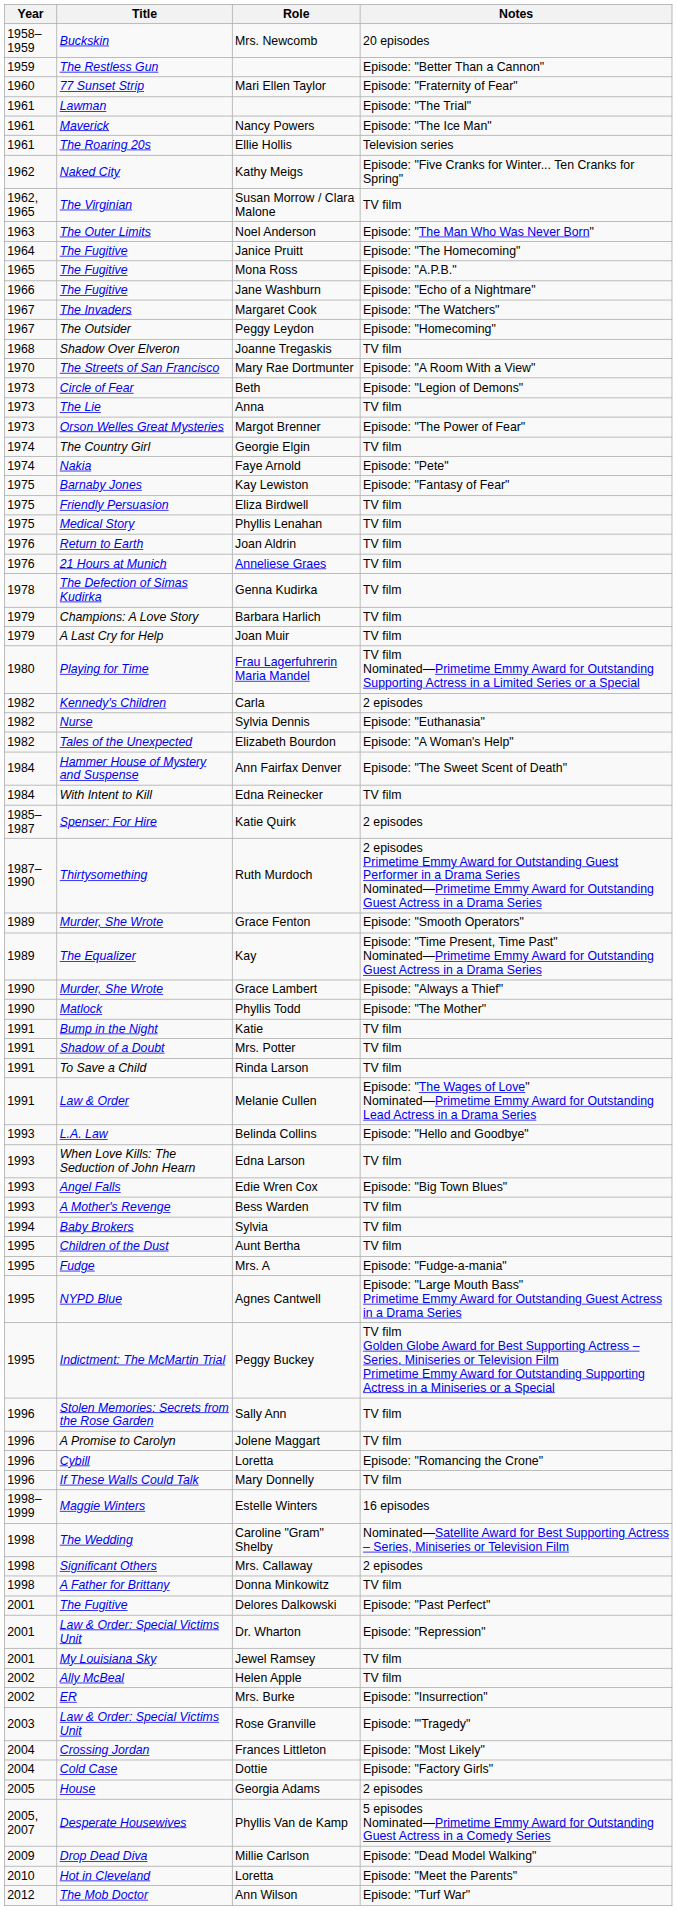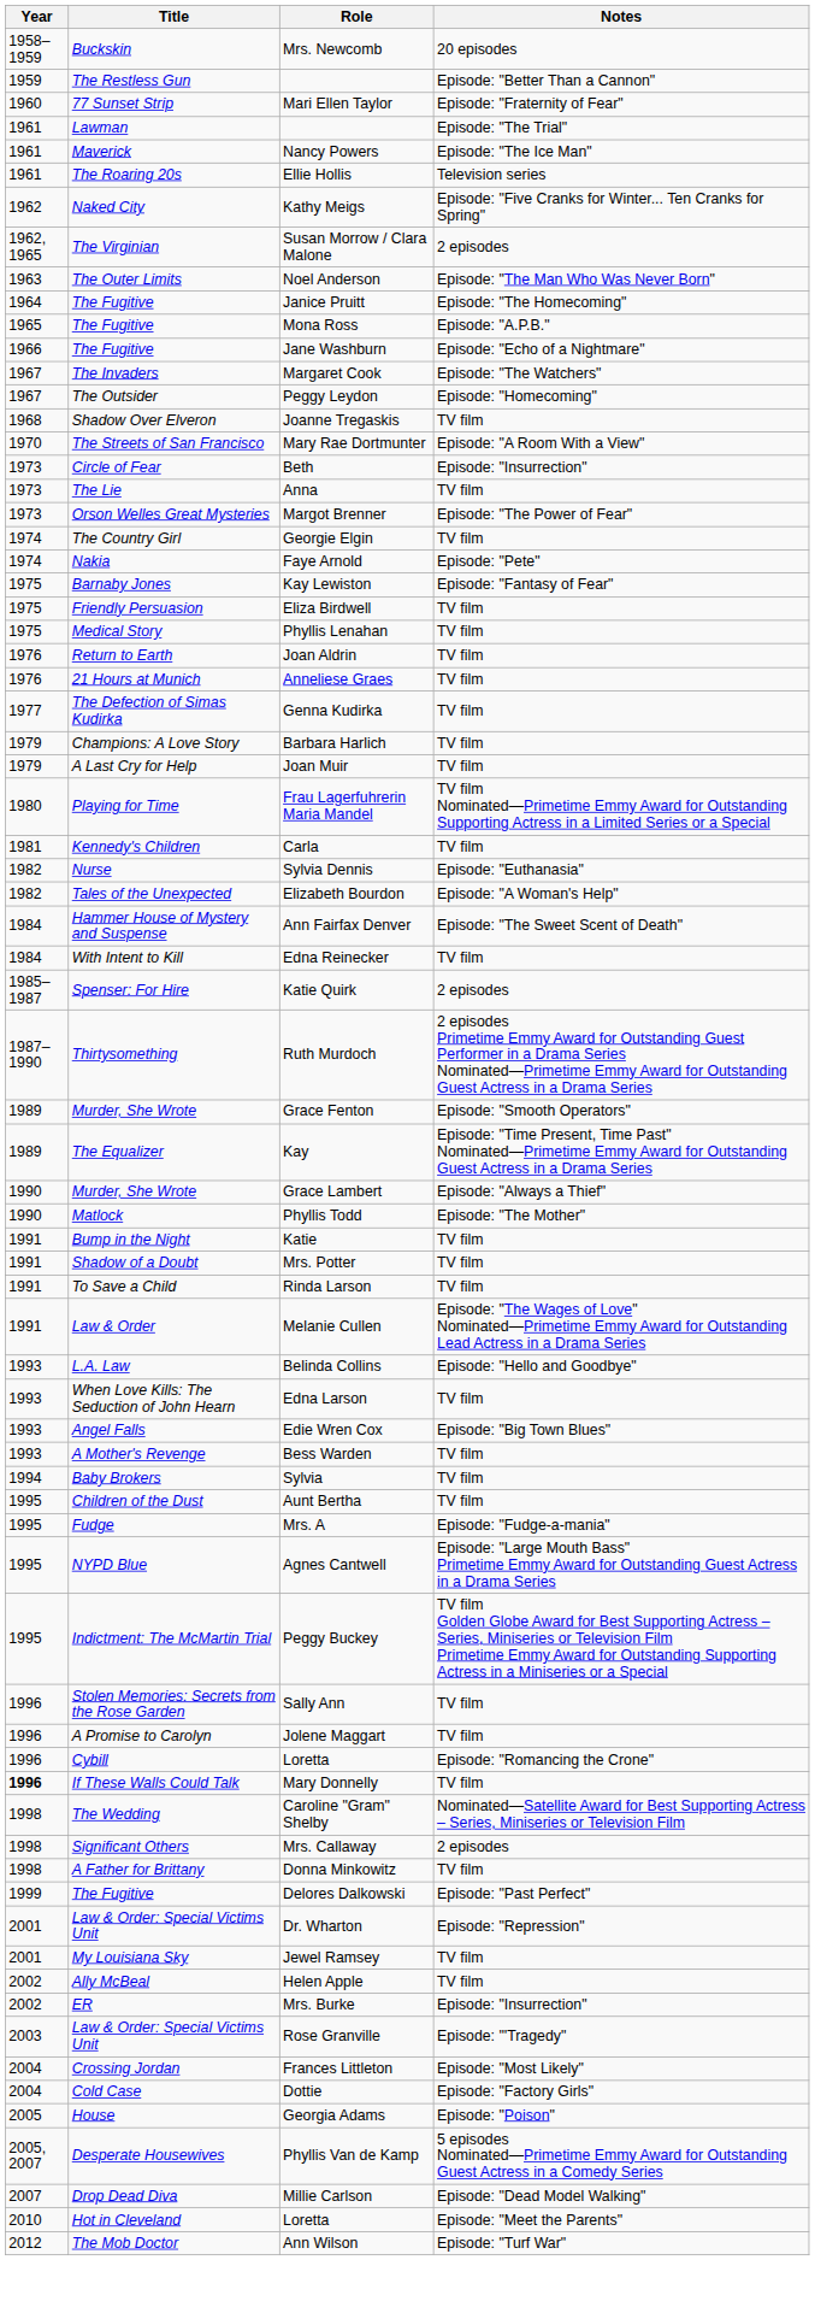Susan Morrow / Clara Malone | Notes: TV film -> 2 episodes
Beth | Notes: Episode: "Legion of Demons" -> Episode: "Insurrection"
Genna Kudirka | Year: 1978 -> 1977
Carla | Year: 1982 -> 1981
Carla | Notes: 2 episodes -> TV film
Mary Donnelly | Year: normal -> bold
- row: 1998–1999 | Maggie Winters | Estelle Winters | 16 episodes
Delores Dalkowski | Year: 2001 -> 1999
Georgia Adams | Notes: 2 episodes -> Episode: "Poison"
Millie Carlson | Year: 2009 -> 2007
